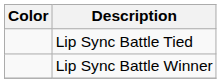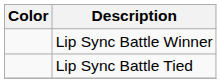rows swapped: Lip Sync Battle Winner <-> Lip Sync Battle Tied
